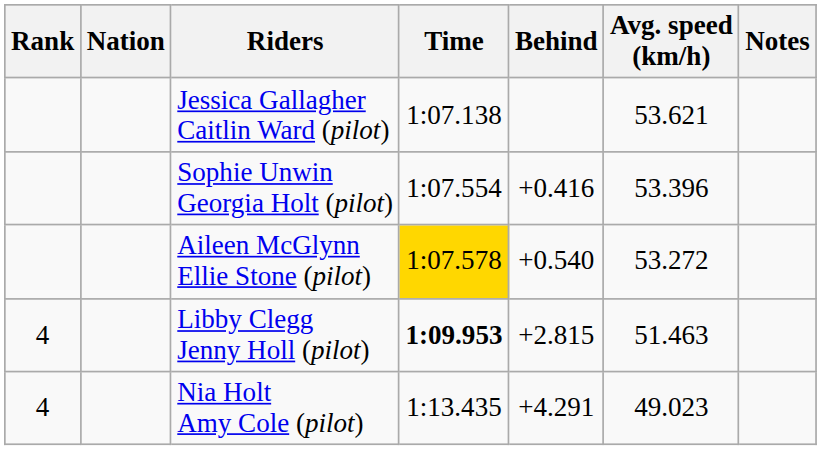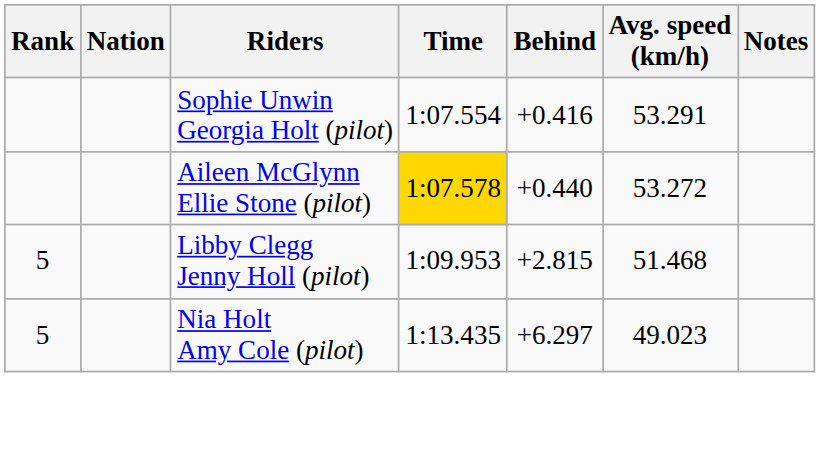- row: Jessica Gallagher Caitlin Ward (pilot) | 1:07.138 | 53.621
Sophie Unwin Georgia Holt (pilot) | Avg. speed (km/h): 53.396 -> 53.291
Aileen McGlynn Ellie Stone (pilot) | Behind: +0.540 -> +0.440
Libby Clegg Jenny Holl (pilot) | Rank: 4 -> 5
Libby Clegg Jenny Holl (pilot) | Time: bold -> normal
Libby Clegg Jenny Holl (pilot) | Avg. speed (km/h): 51.463 -> 51.468
Nia Holt Amy Cole (pilot) | Rank: 4 -> 5
Nia Holt Amy Cole (pilot) | Behind: +4.291 -> +6.297
